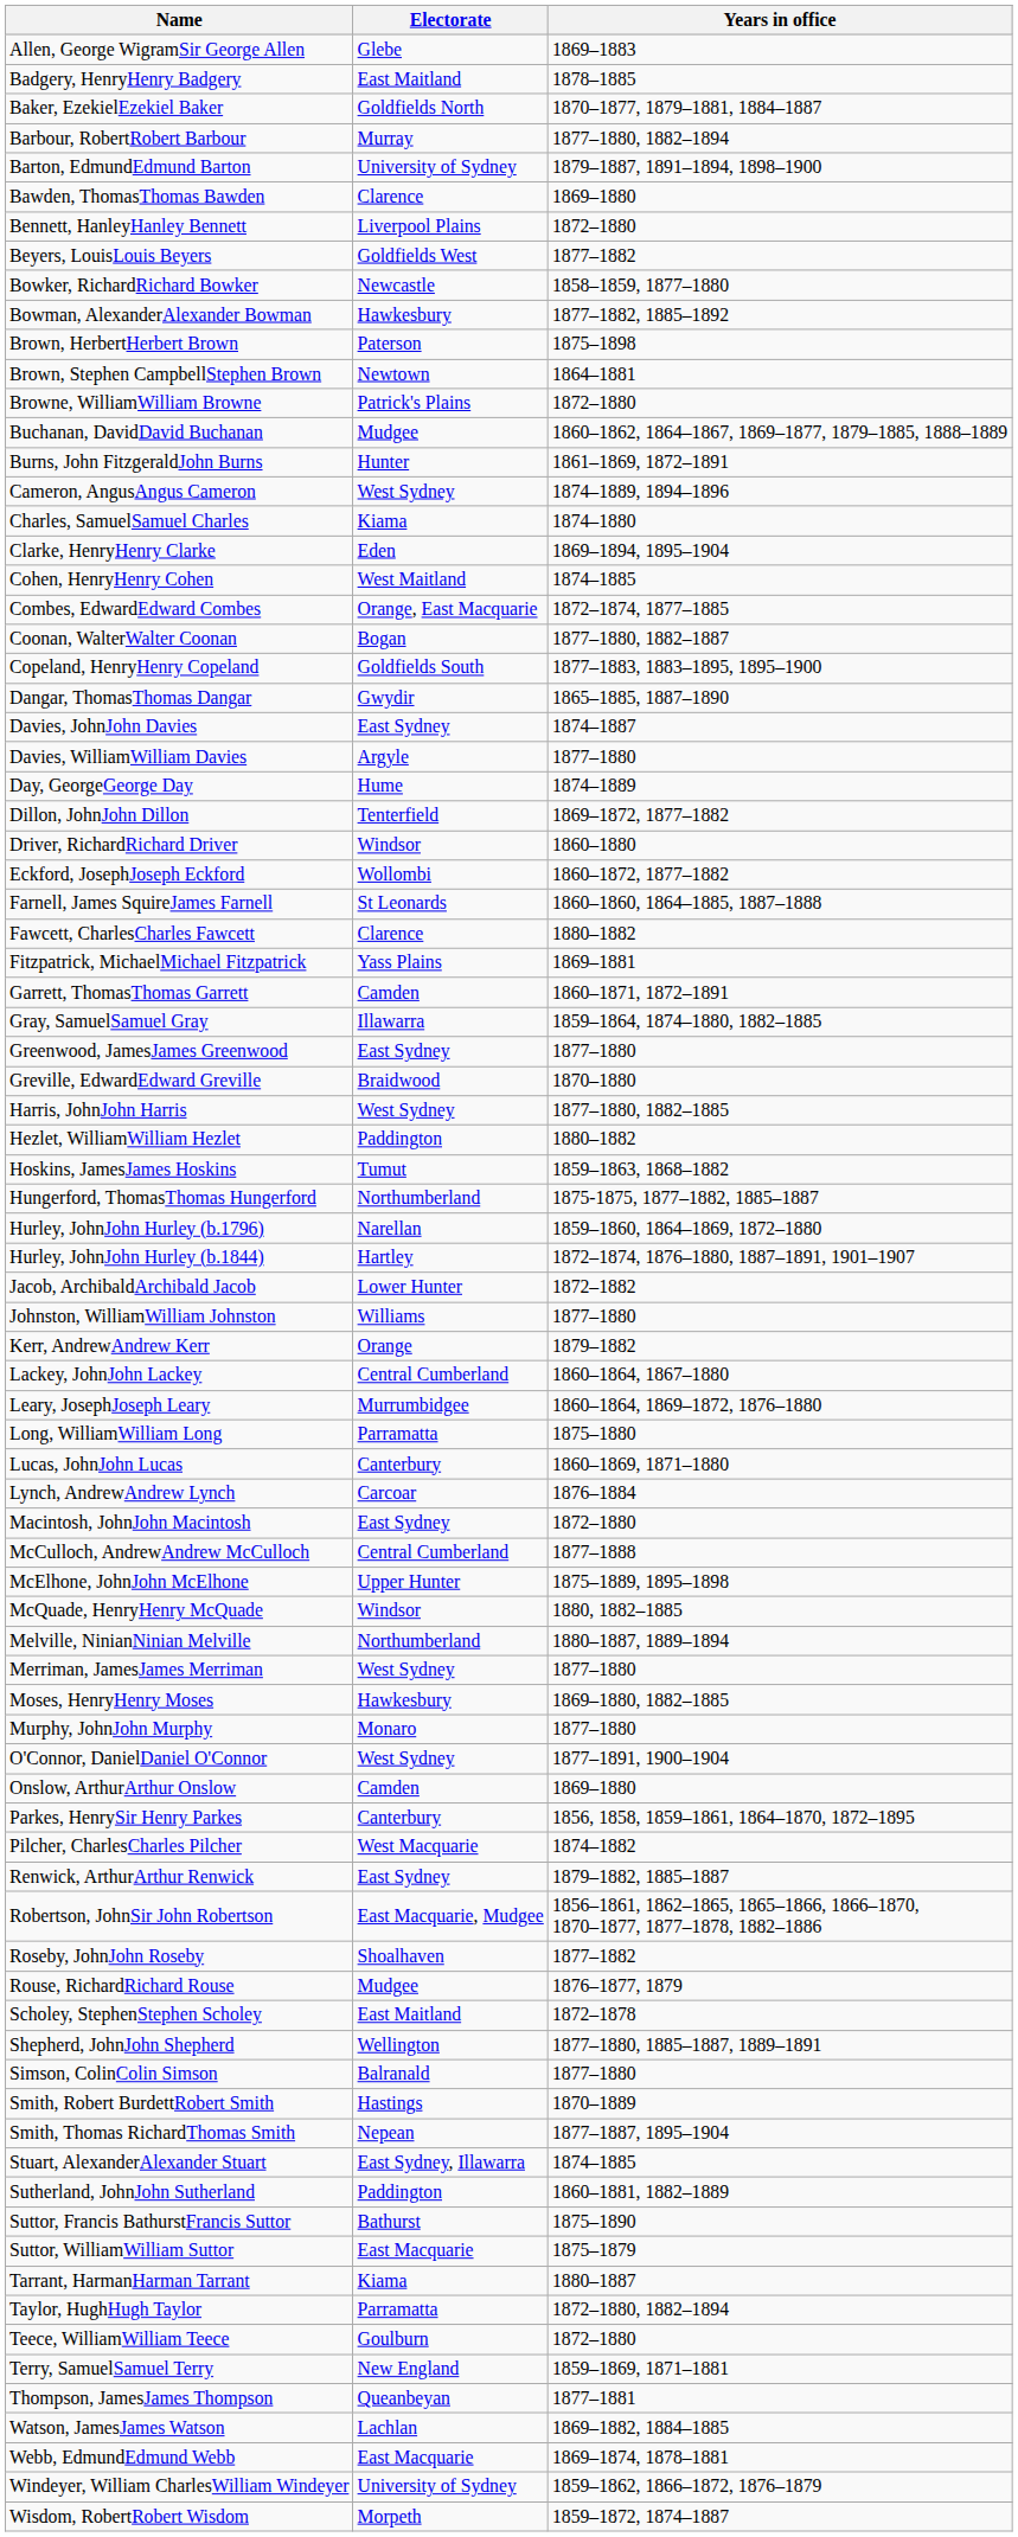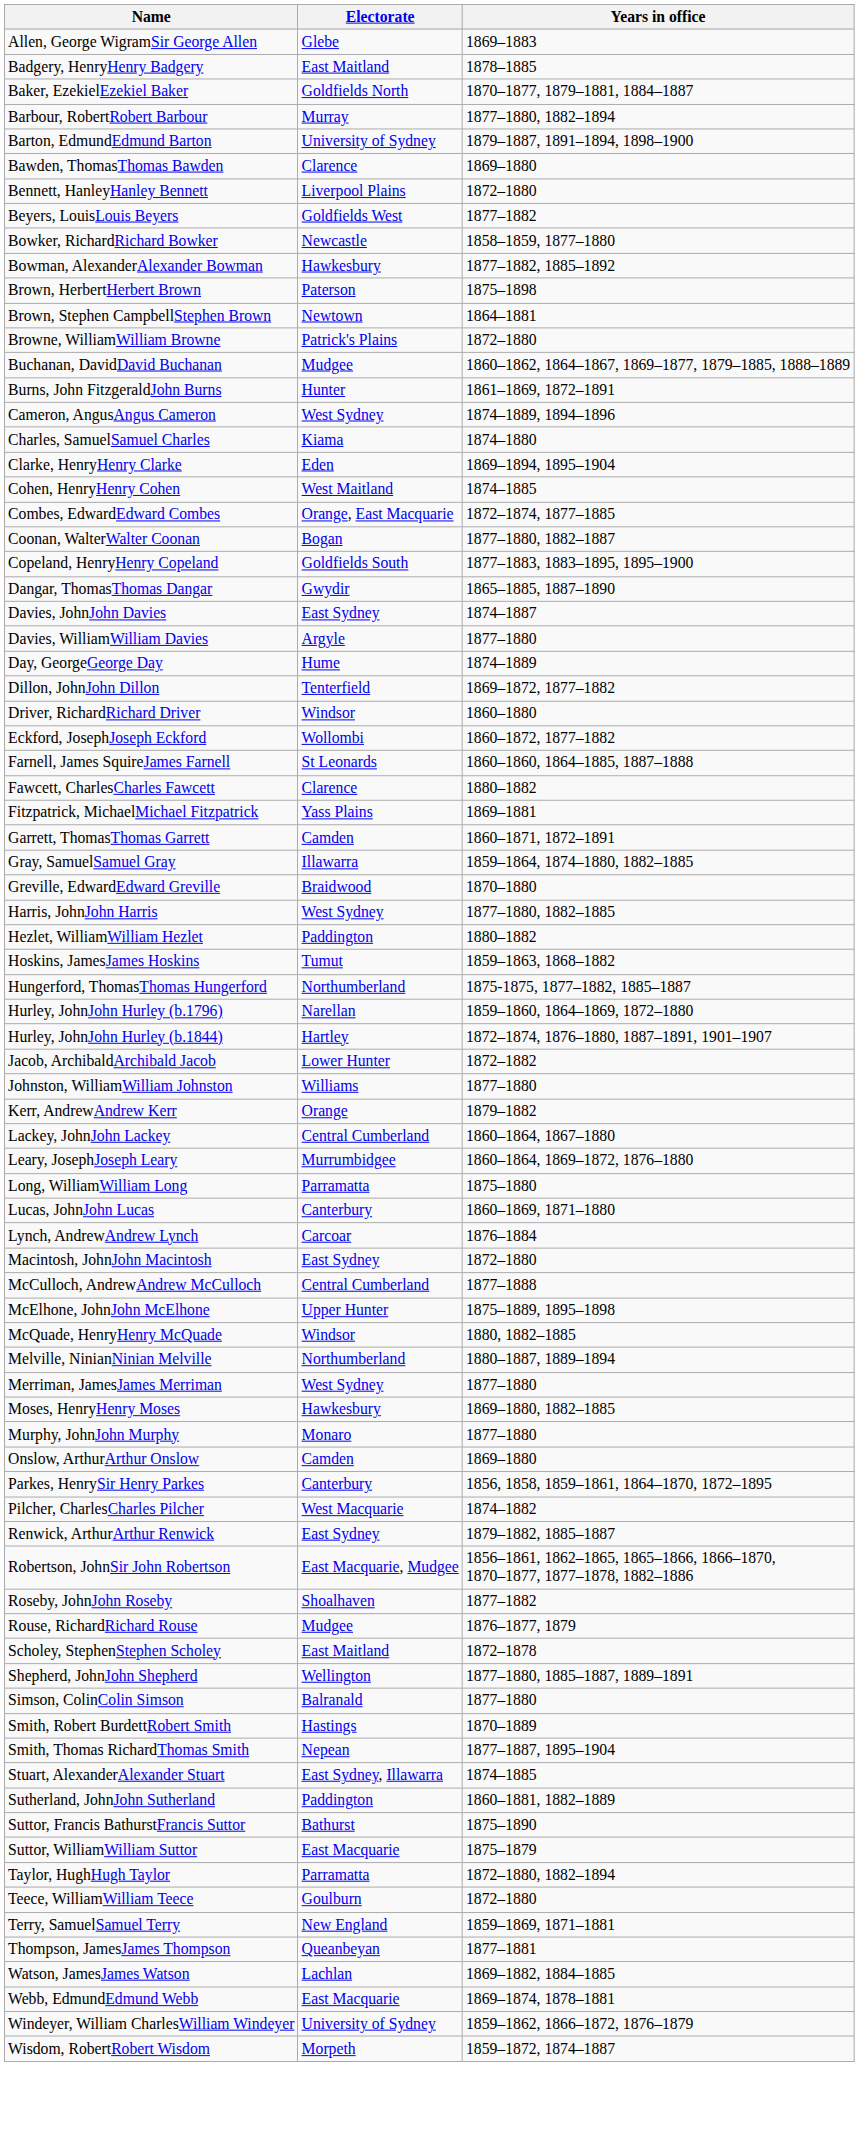- row: Greenwood, JamesJames Greenwood | East Sydney | 1877–1880
- row: O'Connor, DanielDaniel O'Connor | West Sydney | 1877–1891, 1900–1904
- row: Tarrant, HarmanHarman Tarrant | Kiama | 1880–1887
